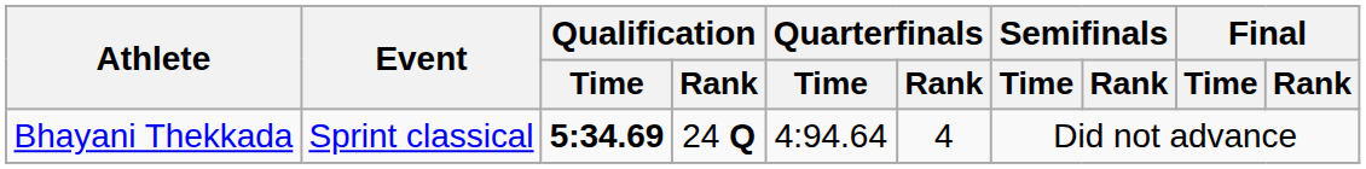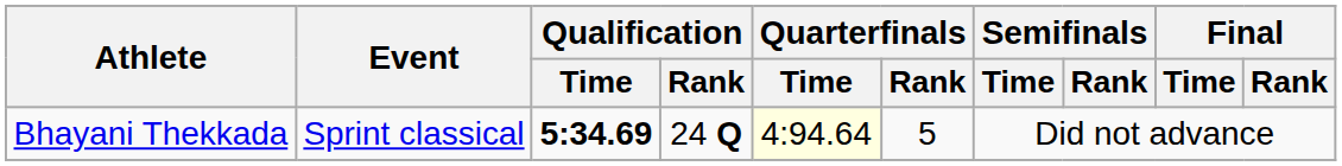Bhayani Thekkada | Quarterfinals / Time: no background -> lightyellow background
Bhayani Thekkada | Quarterfinals / Rank: 4 -> 5
